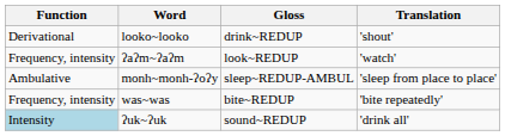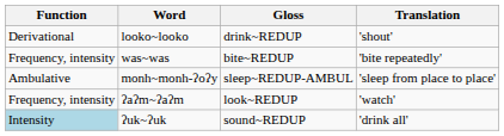rows swapped: ʔaʔm~ʔaʔm <-> was~was
